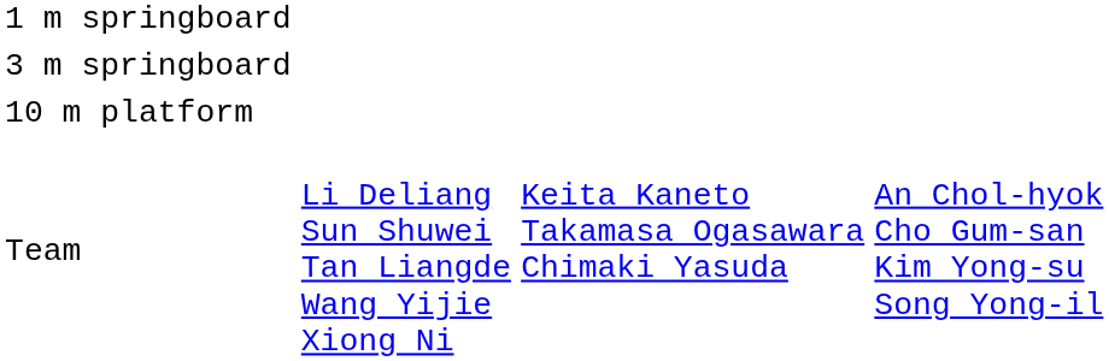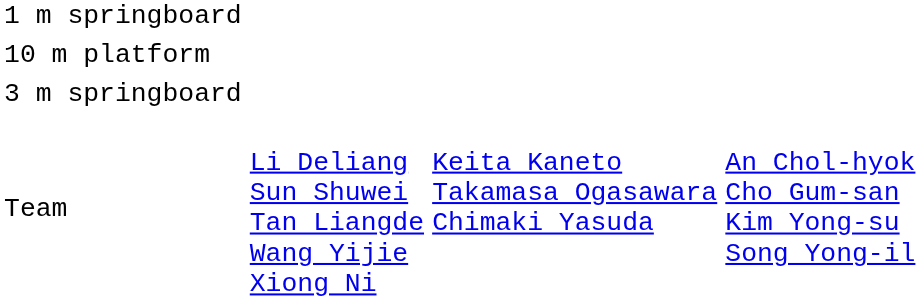rows swapped: 3 m springboard <-> 10 m platform
